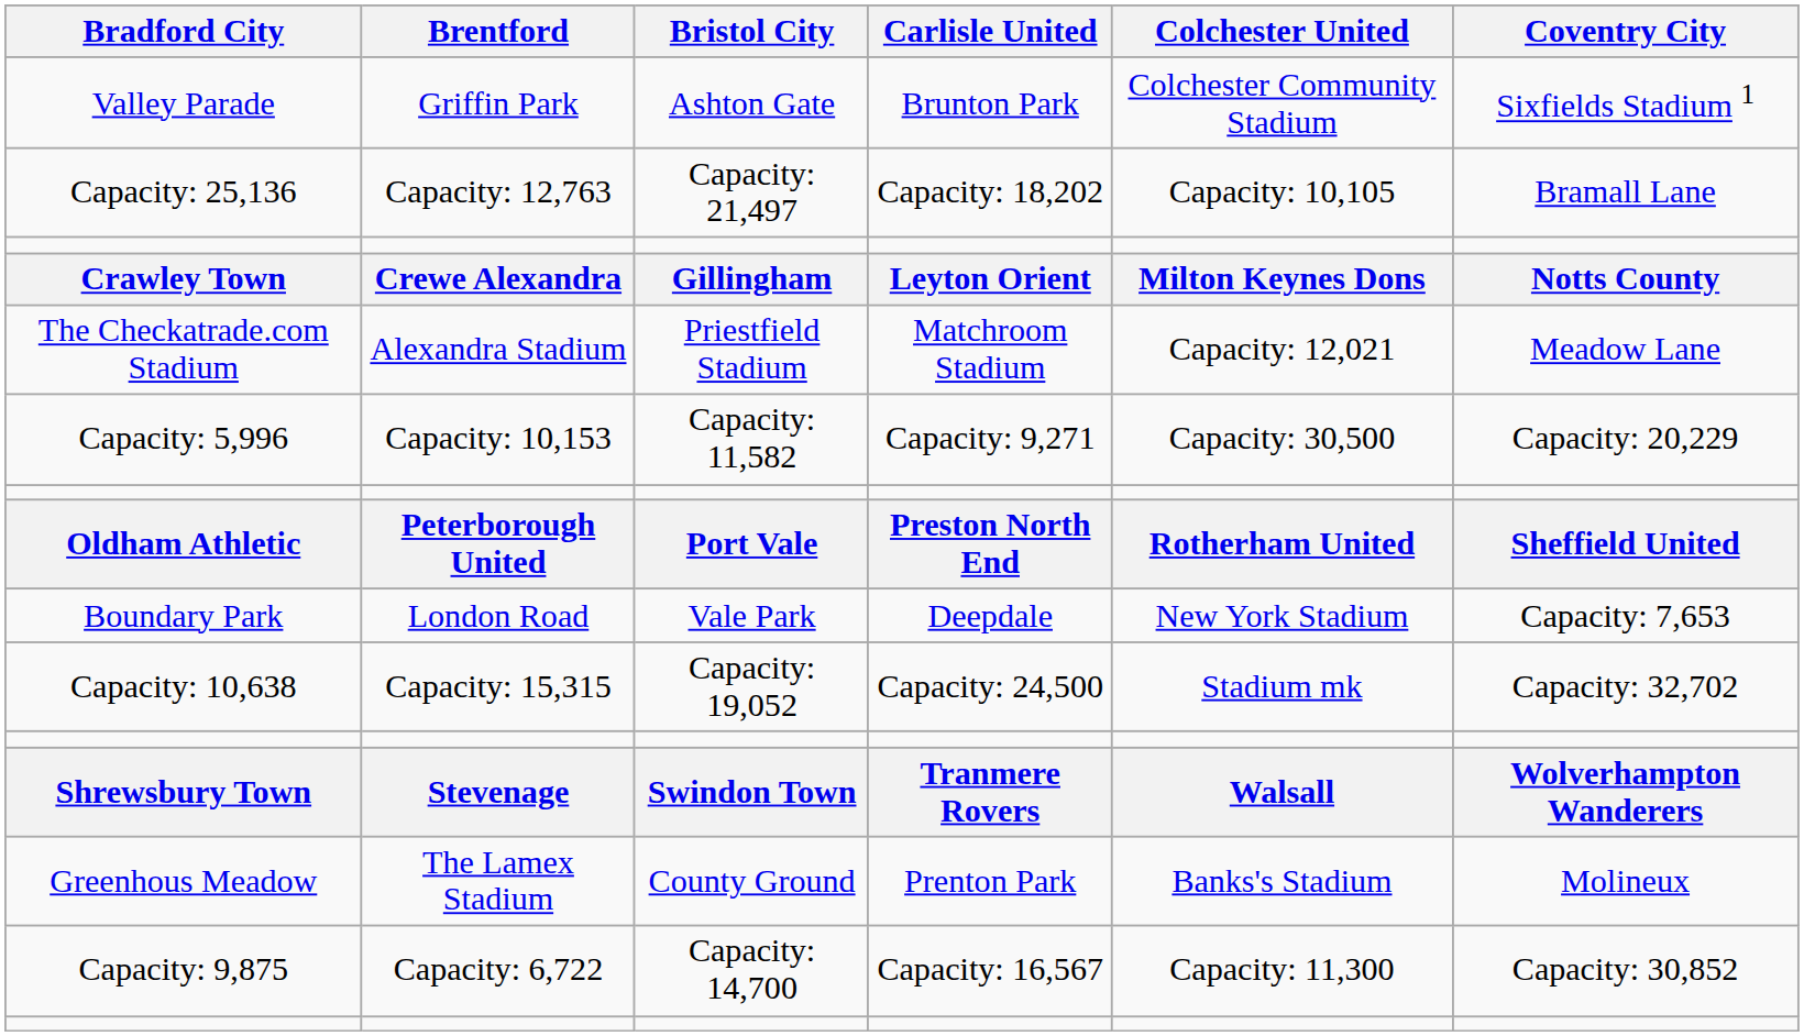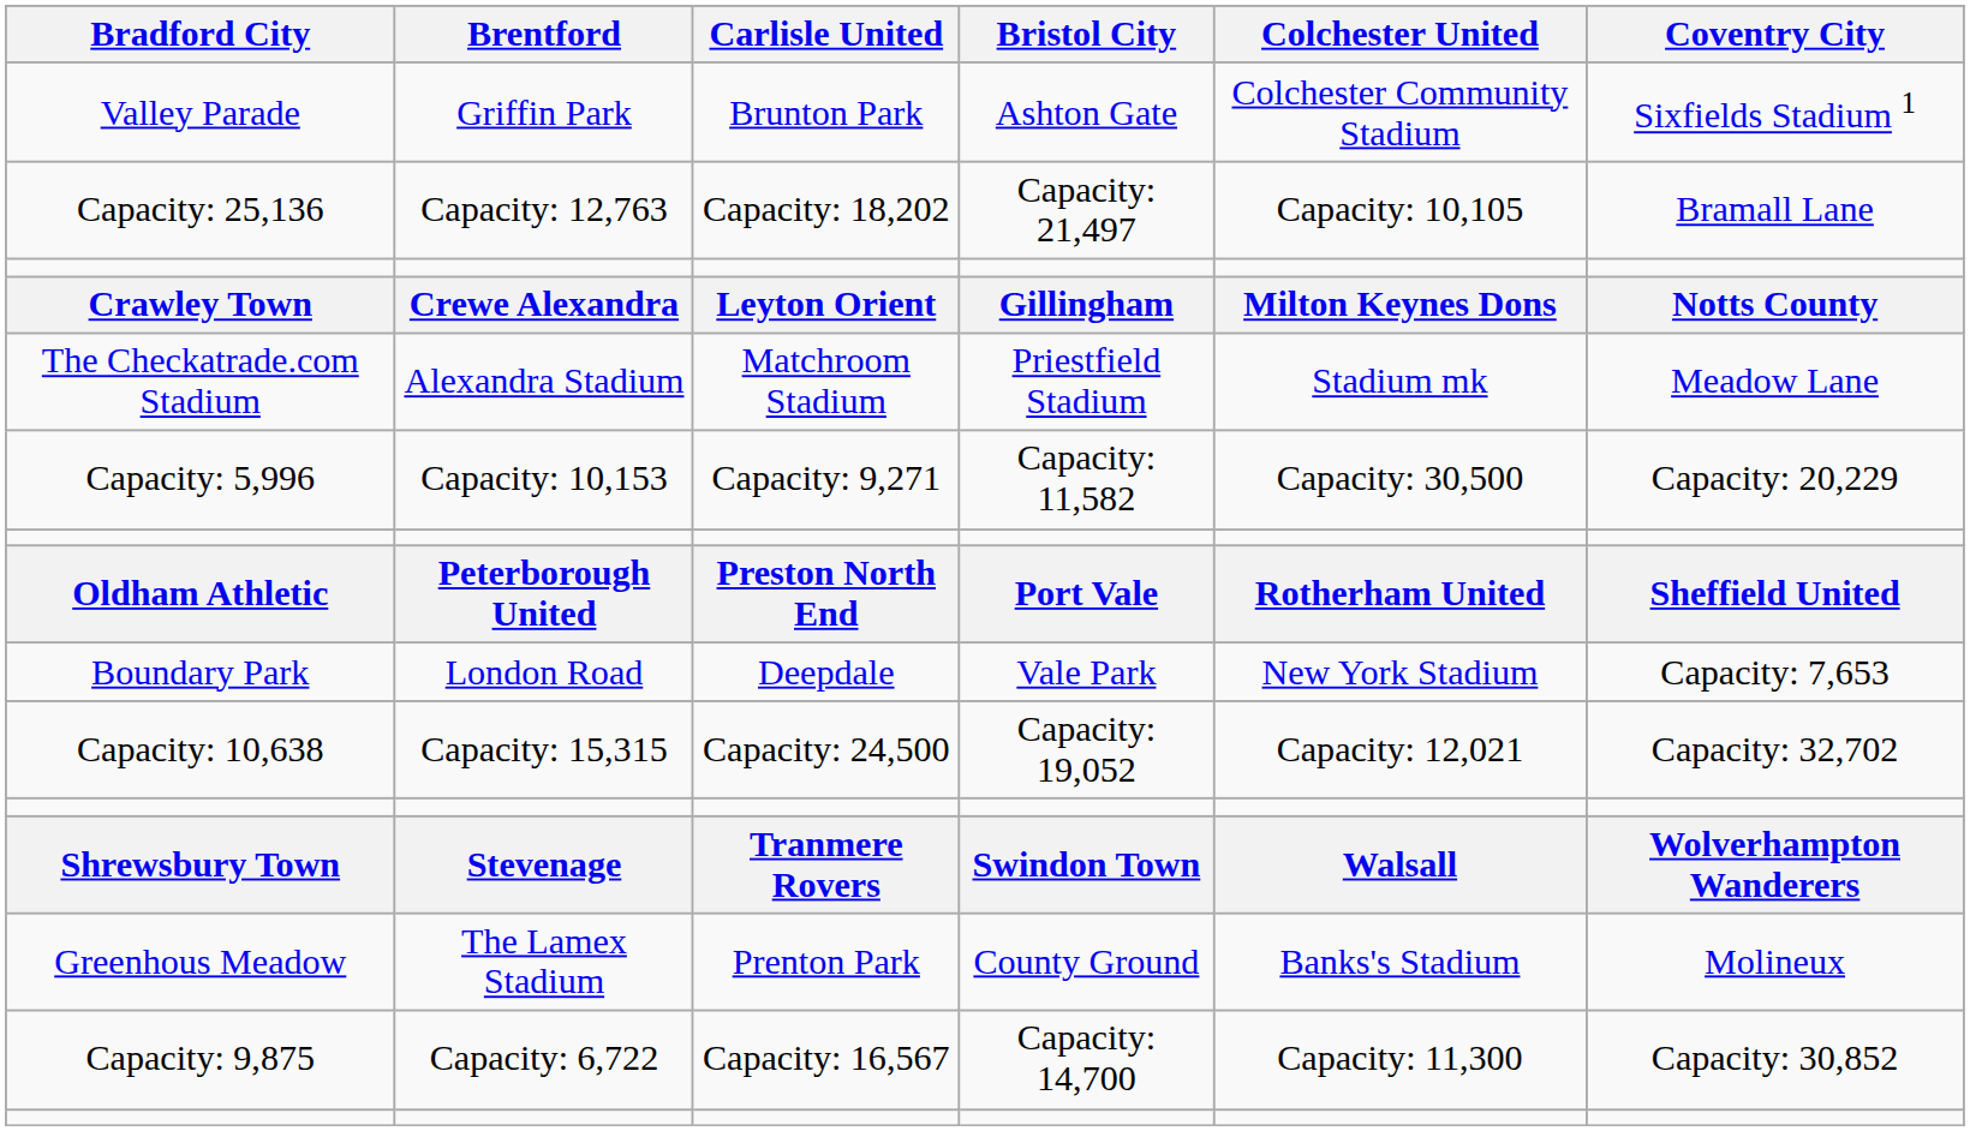columns swapped: Bristol City <-> Carlisle United
The Checkatrade.com Stadium | Colchester United: Capacity: 12,021 -> Stadium mk
Capacity: 10,638 | Colchester United: Stadium mk -> Capacity: 12,021
